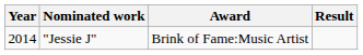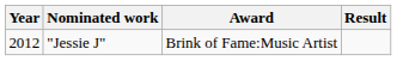"Jessie J" | Year: 2014 -> 2012
